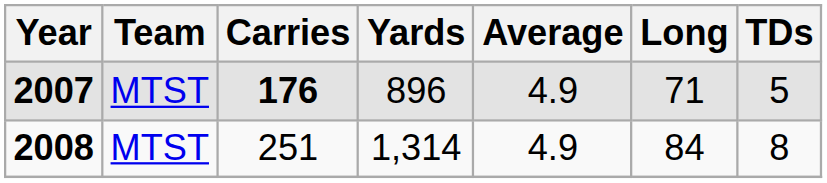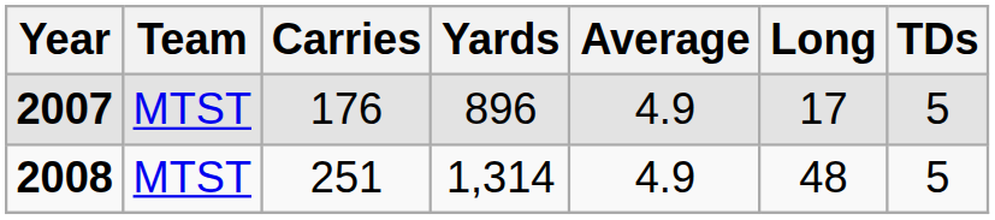2007 | Carries: bold -> normal
2007 | Long: 71 -> 17
2008 | Long: 84 -> 48
2008 | TDs: 8 -> 5
